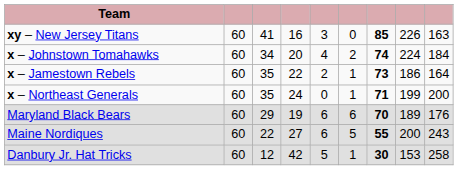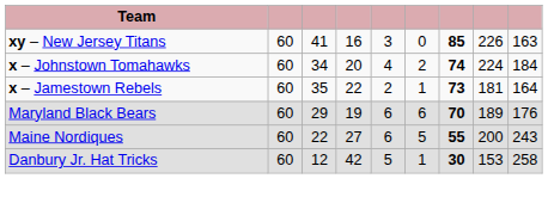x – Jamestown Rebels | column 8: 186 -> 181
- row: x – Northeast Generals | 60 | 35 | 24 | 0 | 1 | 71 | 199 | 200
